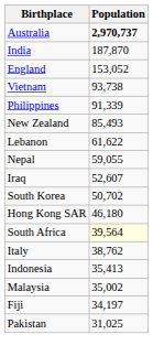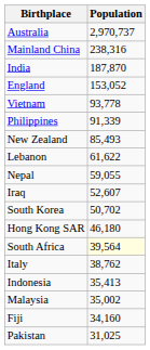Australia | Population: bold -> normal
+ row: Mainland China | 238,316
Vietnam | Population: 93,738 -> 93,778
Fiji | Population: 34,197 -> 34,160
